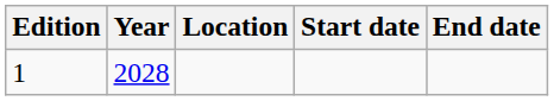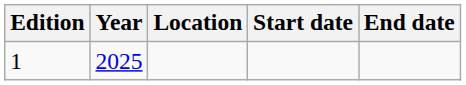1 | Year: 2028 -> 2025
